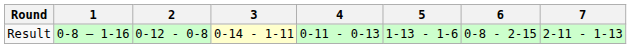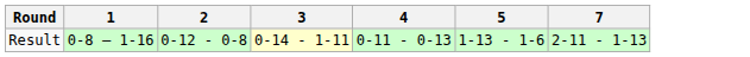- column: 6 | 0-8 - 2-15
